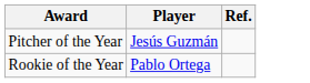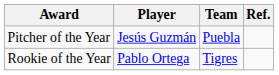+ column: Team | Puebla | Tigres
